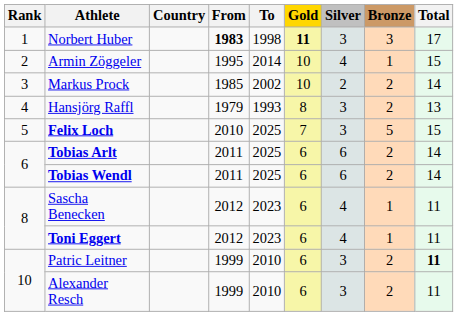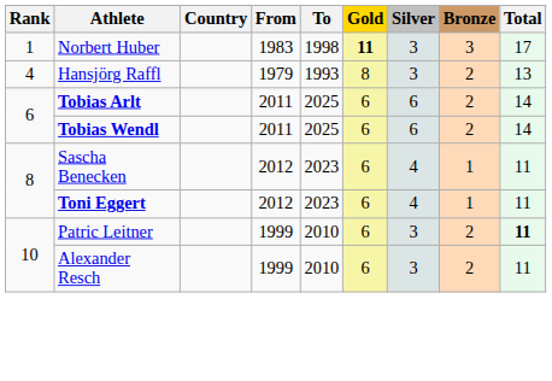Norbert Huber | From: bold -> normal
- row: 2 | Armin Zöggeler | 1995 | 2014 | 10 | 4 | 1 | 15
- row: 3 | Markus Prock | 1985 | 2002 | 10 | 2 | 2 | 14
- row: 5 | Felix Loch | 2010 | 2025 | 7 | 3 | 5 | 15
